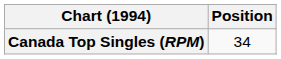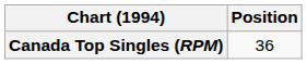Canada Top Singles (RPM) | Position: 34 -> 36
